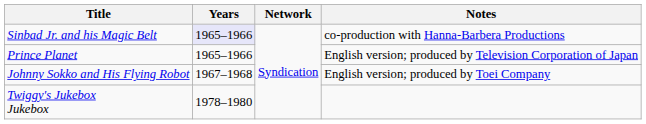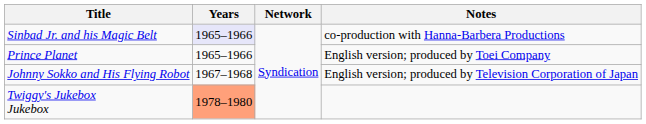Prince Planet | Notes: English version; produced by Television Corporation of Japan -> English version; produced by Toei Company
Johnny Sokko and His Flying Robot | Notes: English version; produced by Toei Company -> English version; produced by Television Corporation of Japan
Twiggy's Jukebox Jukebox | Years: no background -> lightsalmon background
